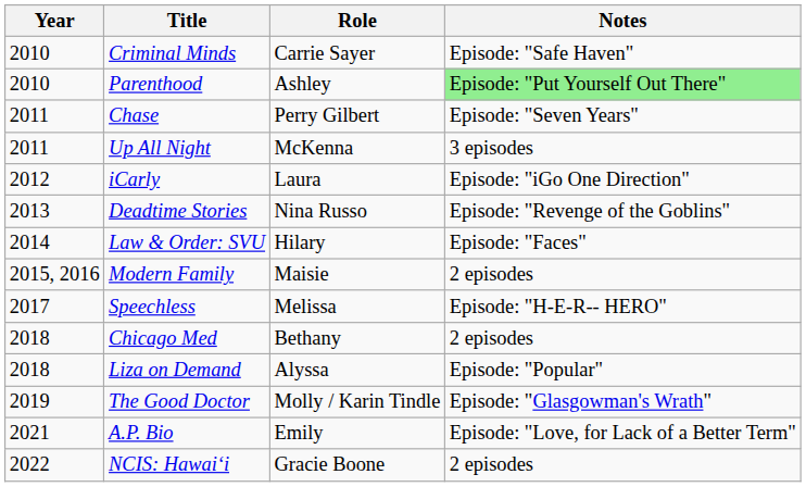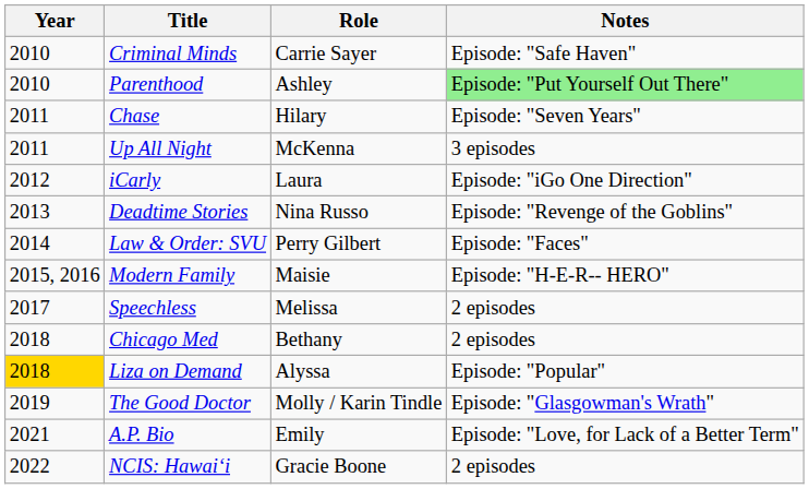Chase | Role: Perry Gilbert -> Hilary
Law & Order: SVU | Role: Hilary -> Perry Gilbert
Modern Family | Notes: 2 episodes -> Episode: "H-E-R-- HERO"
Speechless | Notes: Episode: "H-E-R-- HERO" -> 2 episodes
Liza on Demand | Year: no background -> gold background
